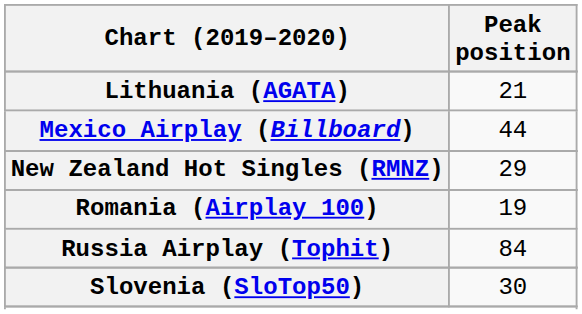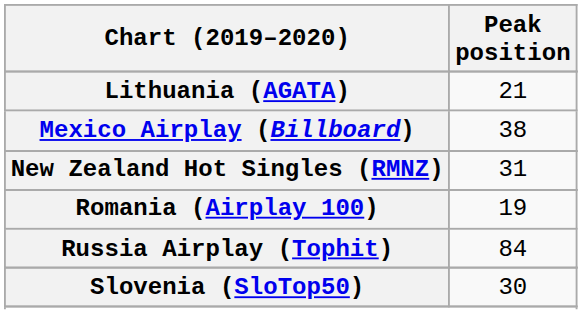Mexico Airplay (Billboard) | Peak position: 44 -> 38
New Zealand Hot Singles (RMNZ) | Peak position: 29 -> 31
